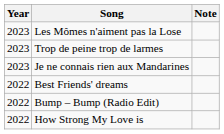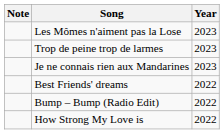columns swapped: Year <-> Note
